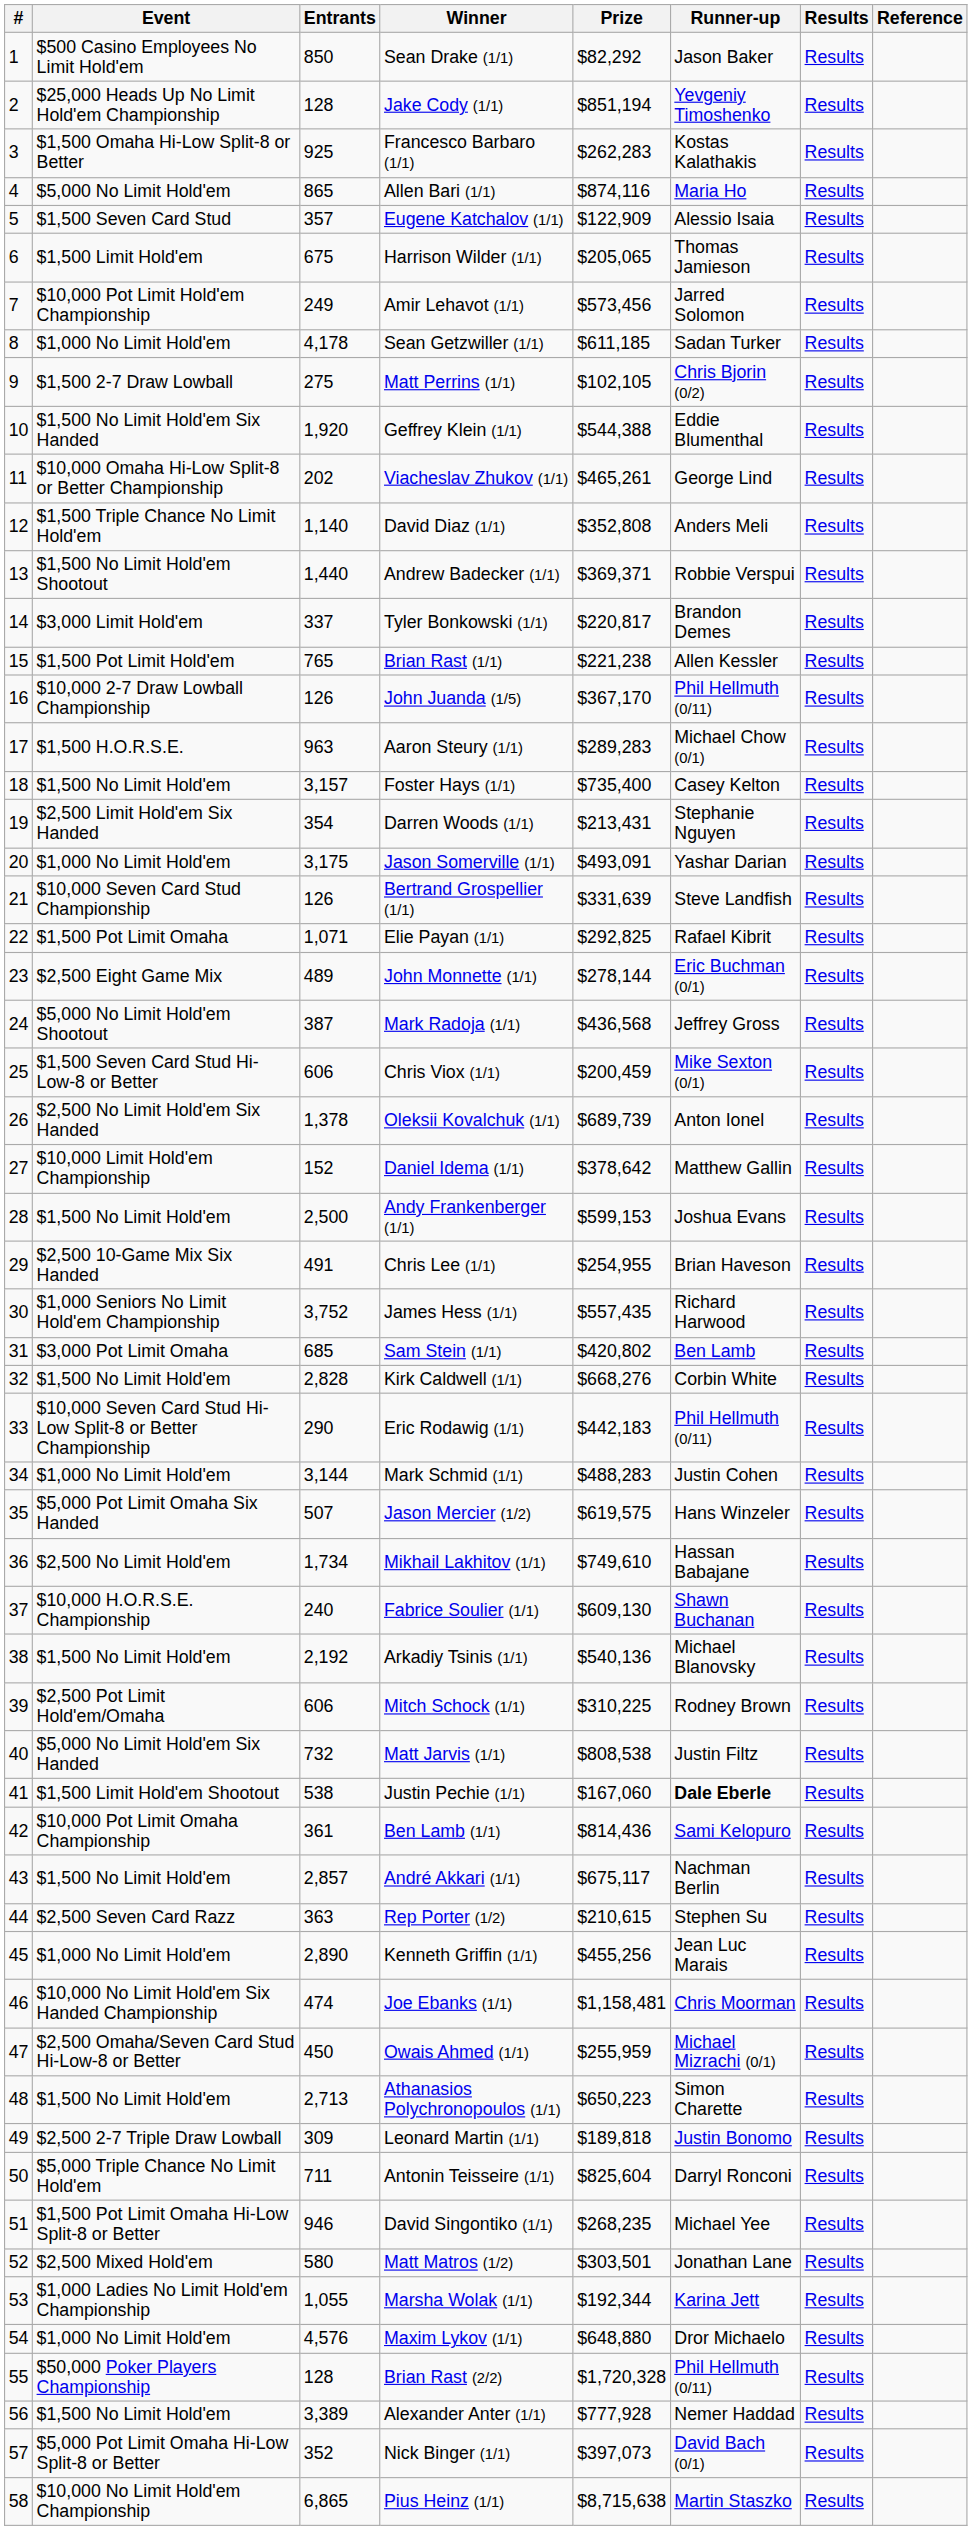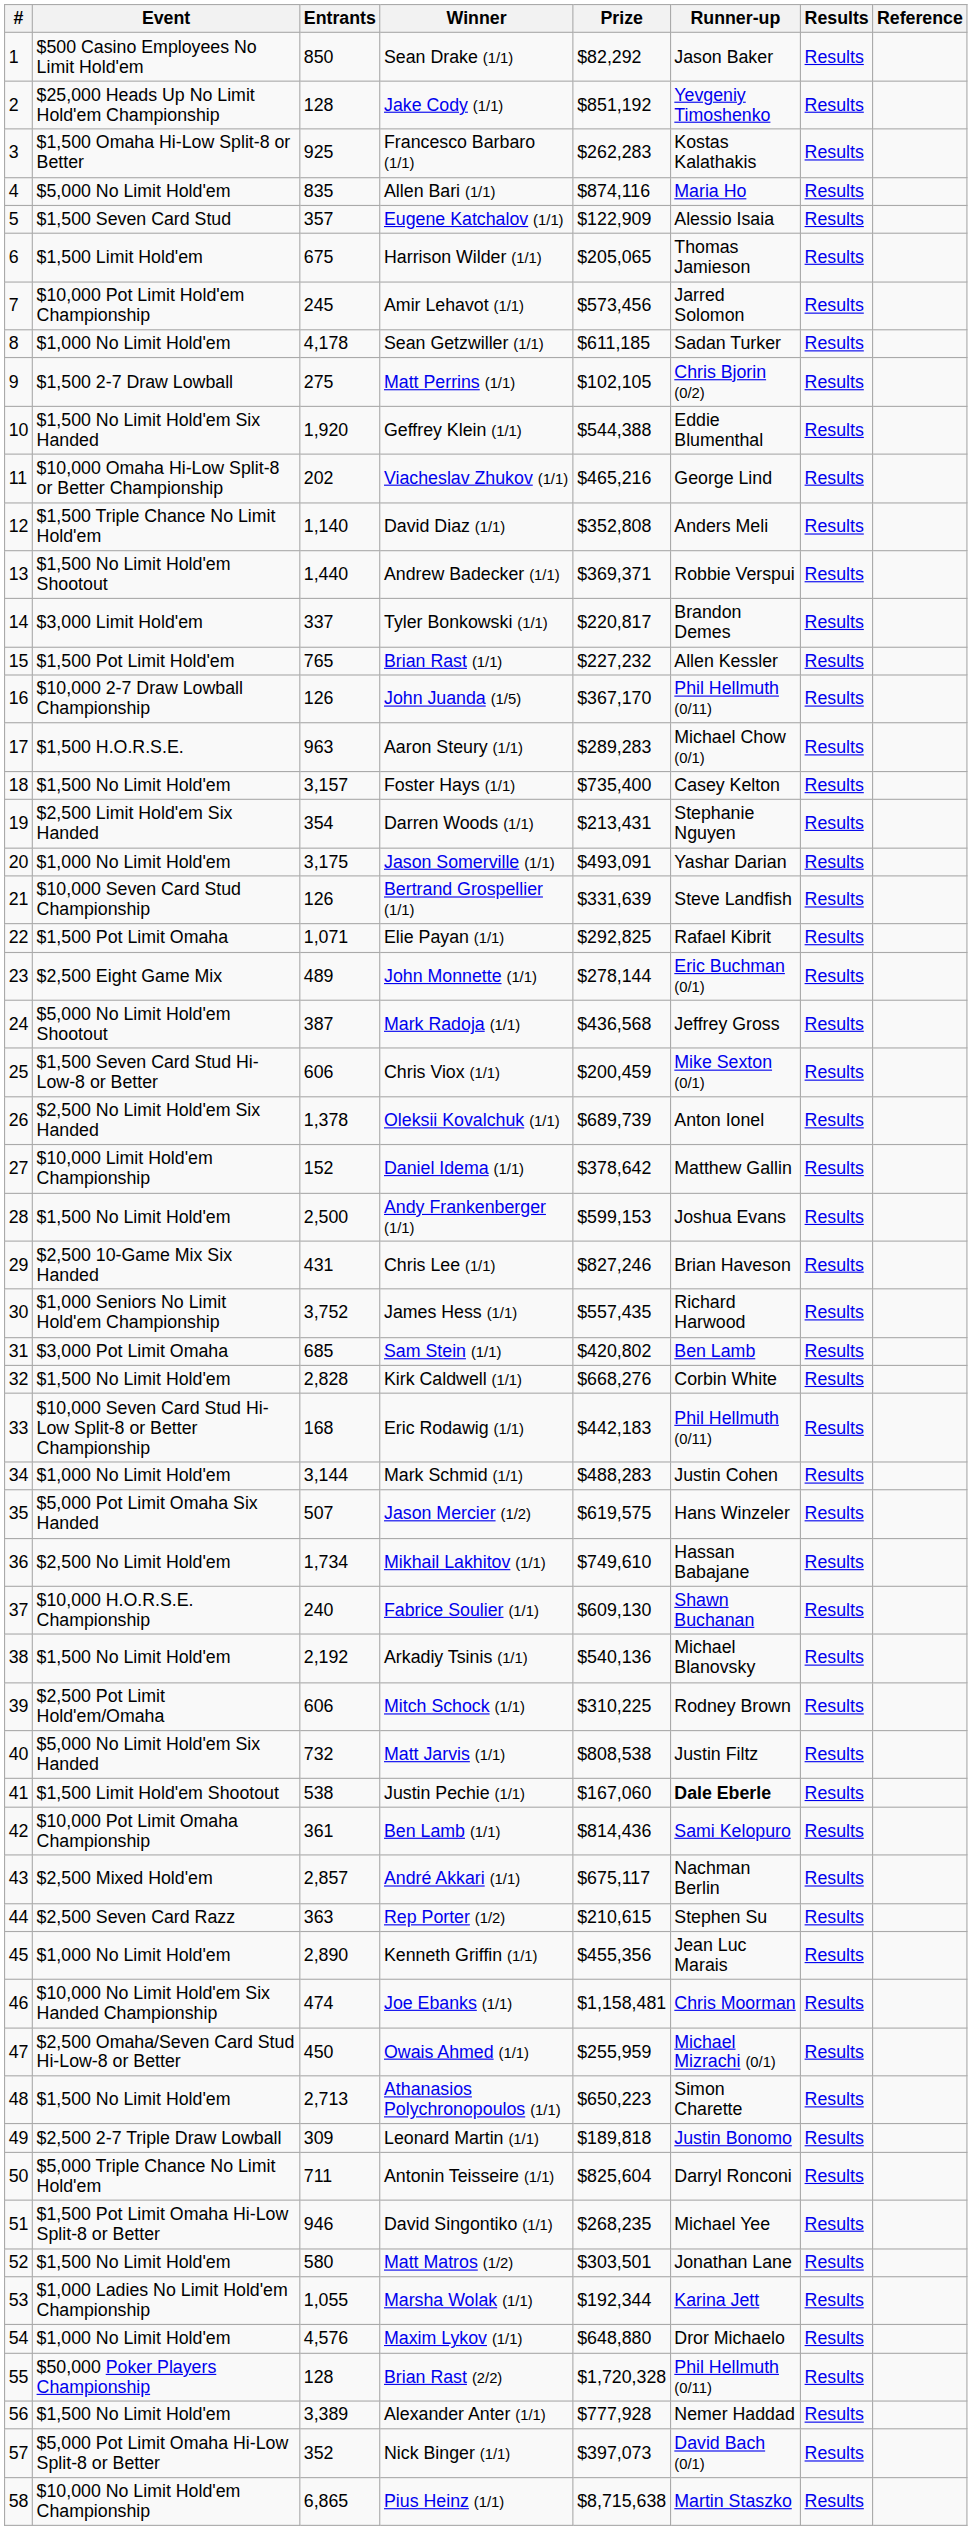Jake Cody (1/1) | Prize: $851,194 -> $851,192
Allen Bari (1/1) | Entrants: 865 -> 835
Amir Lehavot (1/1) | Entrants: 249 -> 245
Viacheslav Zhukov (1/1) | Prize: $465,261 -> $465,216
Brian Rast (1/1) | Prize: $221,238 -> $227,232
Chris Lee (1/1) | Entrants: 491 -> 431
Chris Lee (1/1) | Prize: $254,955 -> $827,246
Eric Rodawig (1/1) | Entrants: 290 -> 168
André Akkari (1/1) | Event: $1,500 No Limit Hold'em -> $2,500 Mixed Hold'em
Kenneth Griffin (1/1) | Prize: $455,256 -> $455,356
Matt Matros (1/2) | Event: $2,500 Mixed Hold'em -> $1,500 No Limit Hold'em
